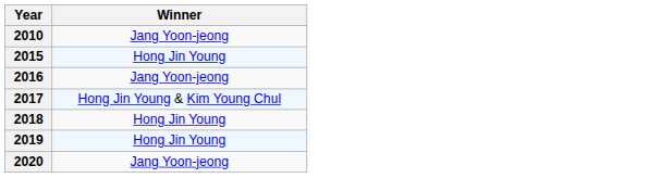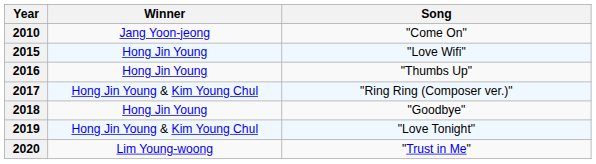+ column: Song | "Come On" | "Love Wifi" | "Thumbs Up" | "Ring Ring (Composer ver.)" | "Goodbye" | "Love Tonight" | "Trust in Me"
2016 | Winner: Jang Yoon-jeong -> Hong Jin Young
2019 | Winner: Hong Jin Young -> Hong Jin Young & Kim Young Chul
2020 | Winner: Jang Yoon-jeong -> Lim Young-woong
